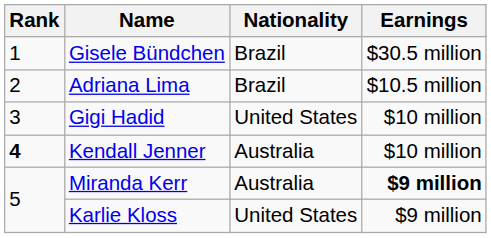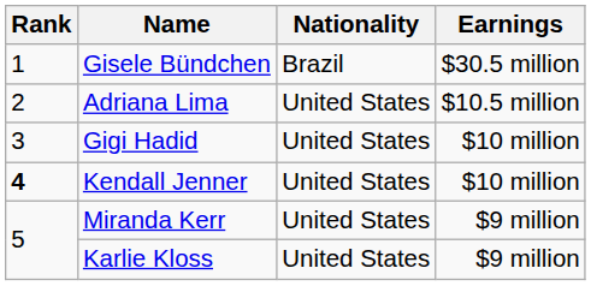Adriana Lima | Nationality: Brazil -> United States
Kendall Jenner | Nationality: Australia -> United States
Miranda Kerr | Nationality: Australia -> United States
Miranda Kerr | Earnings: bold -> normal
